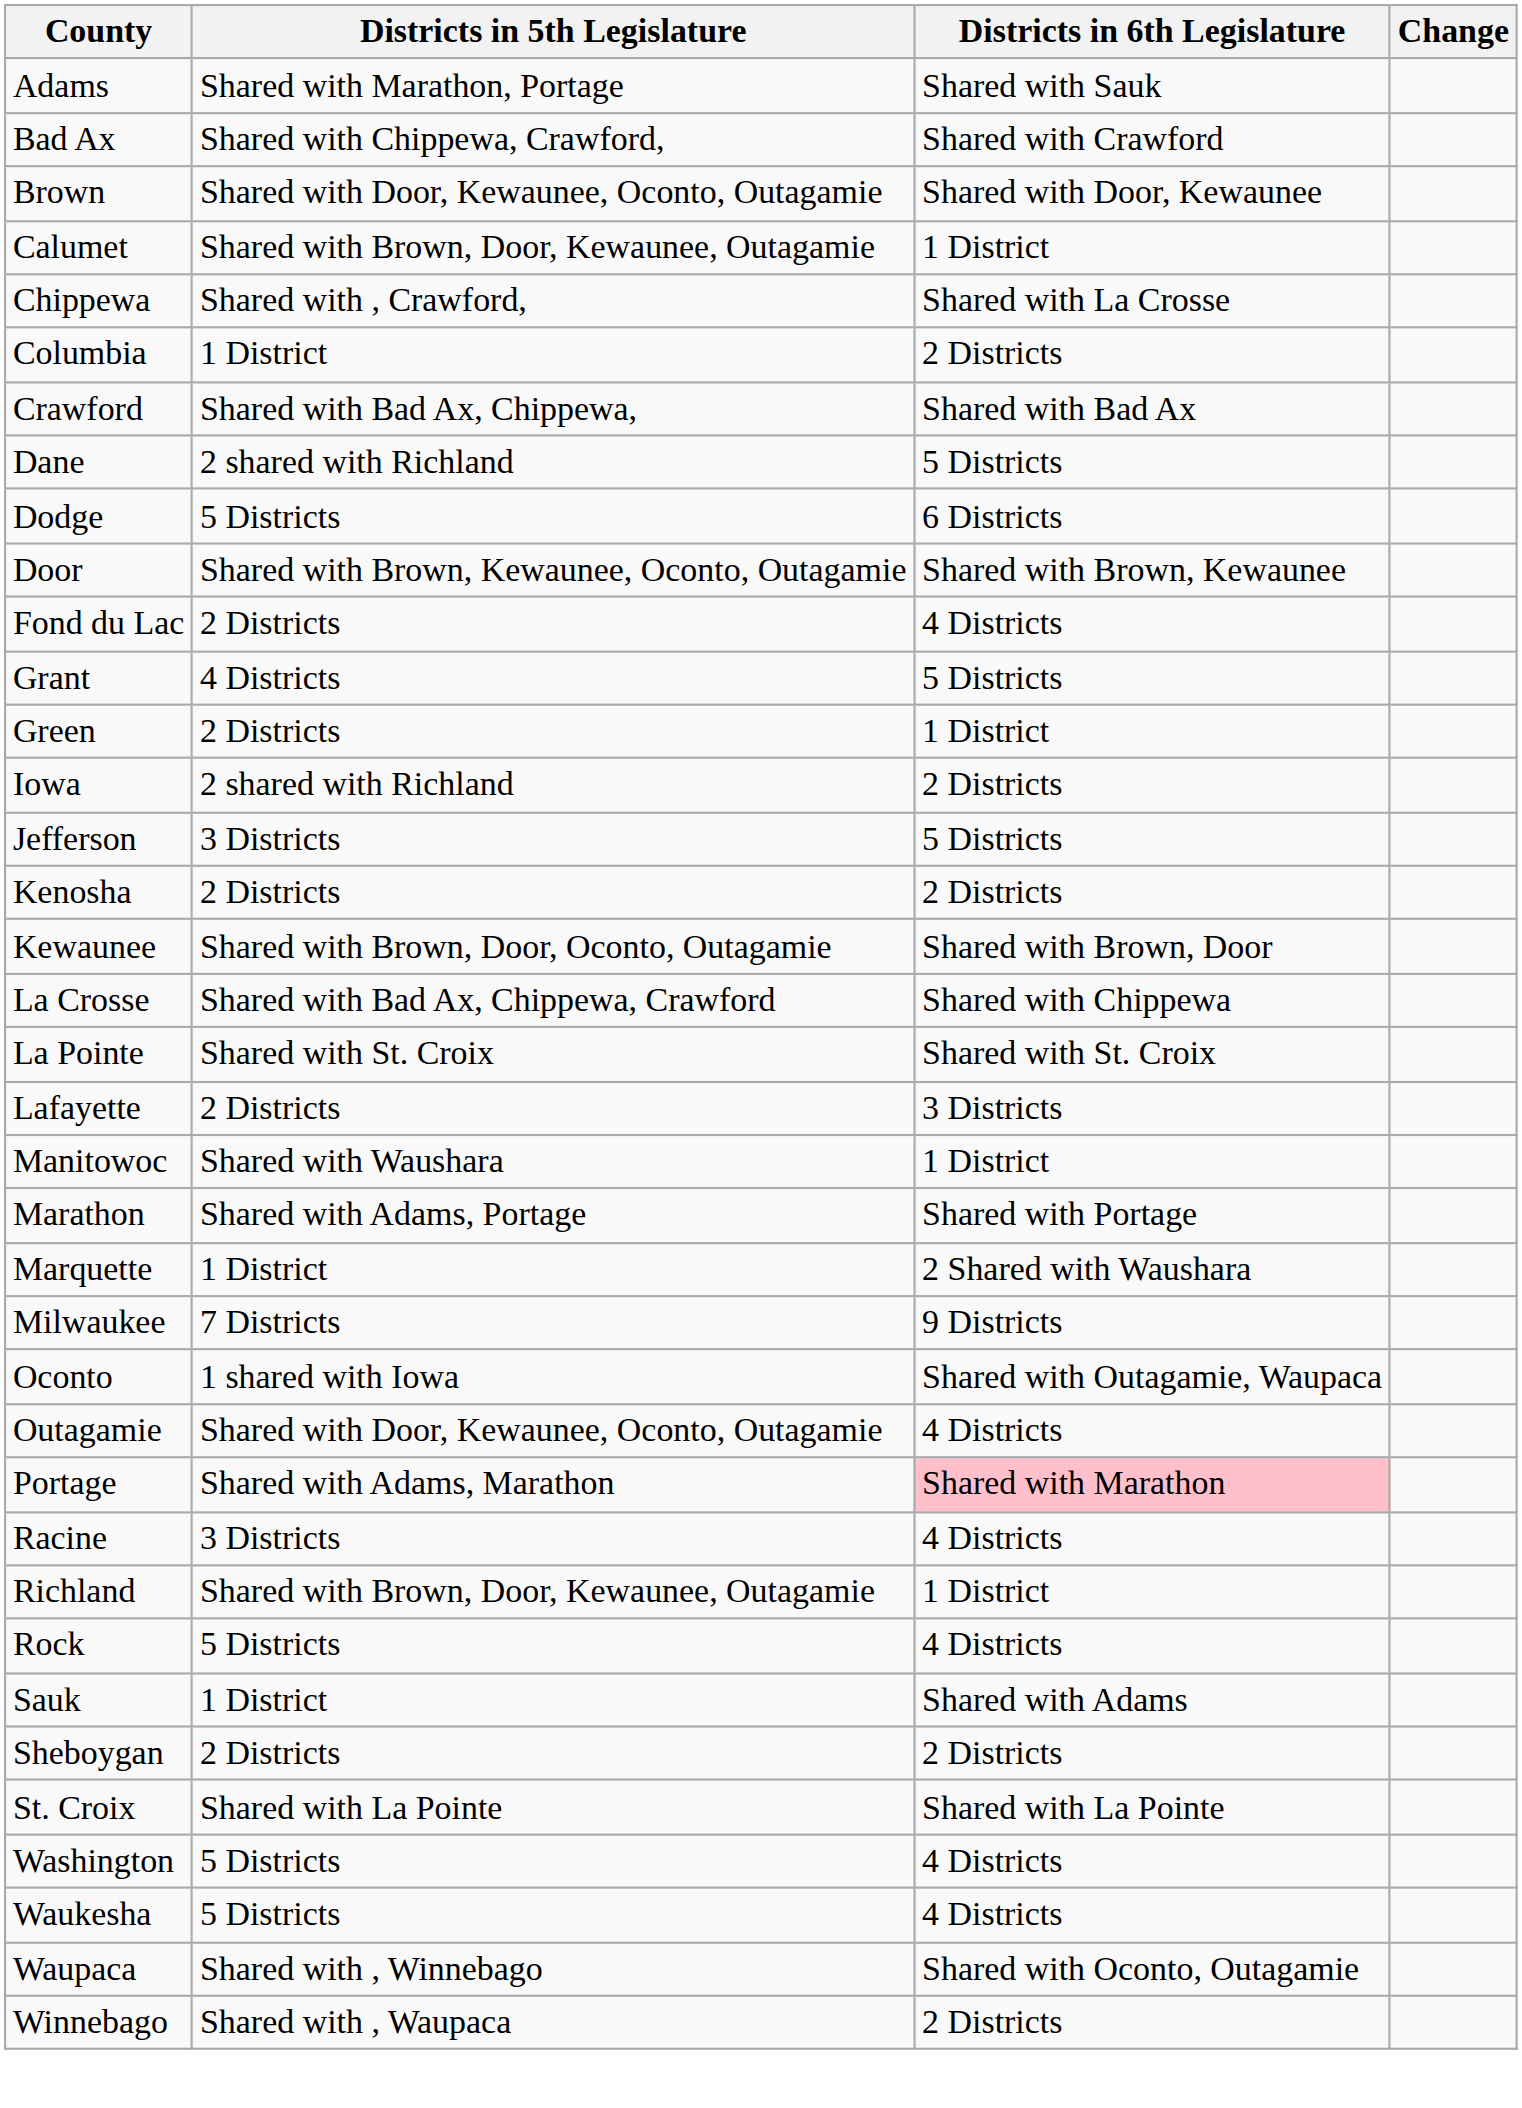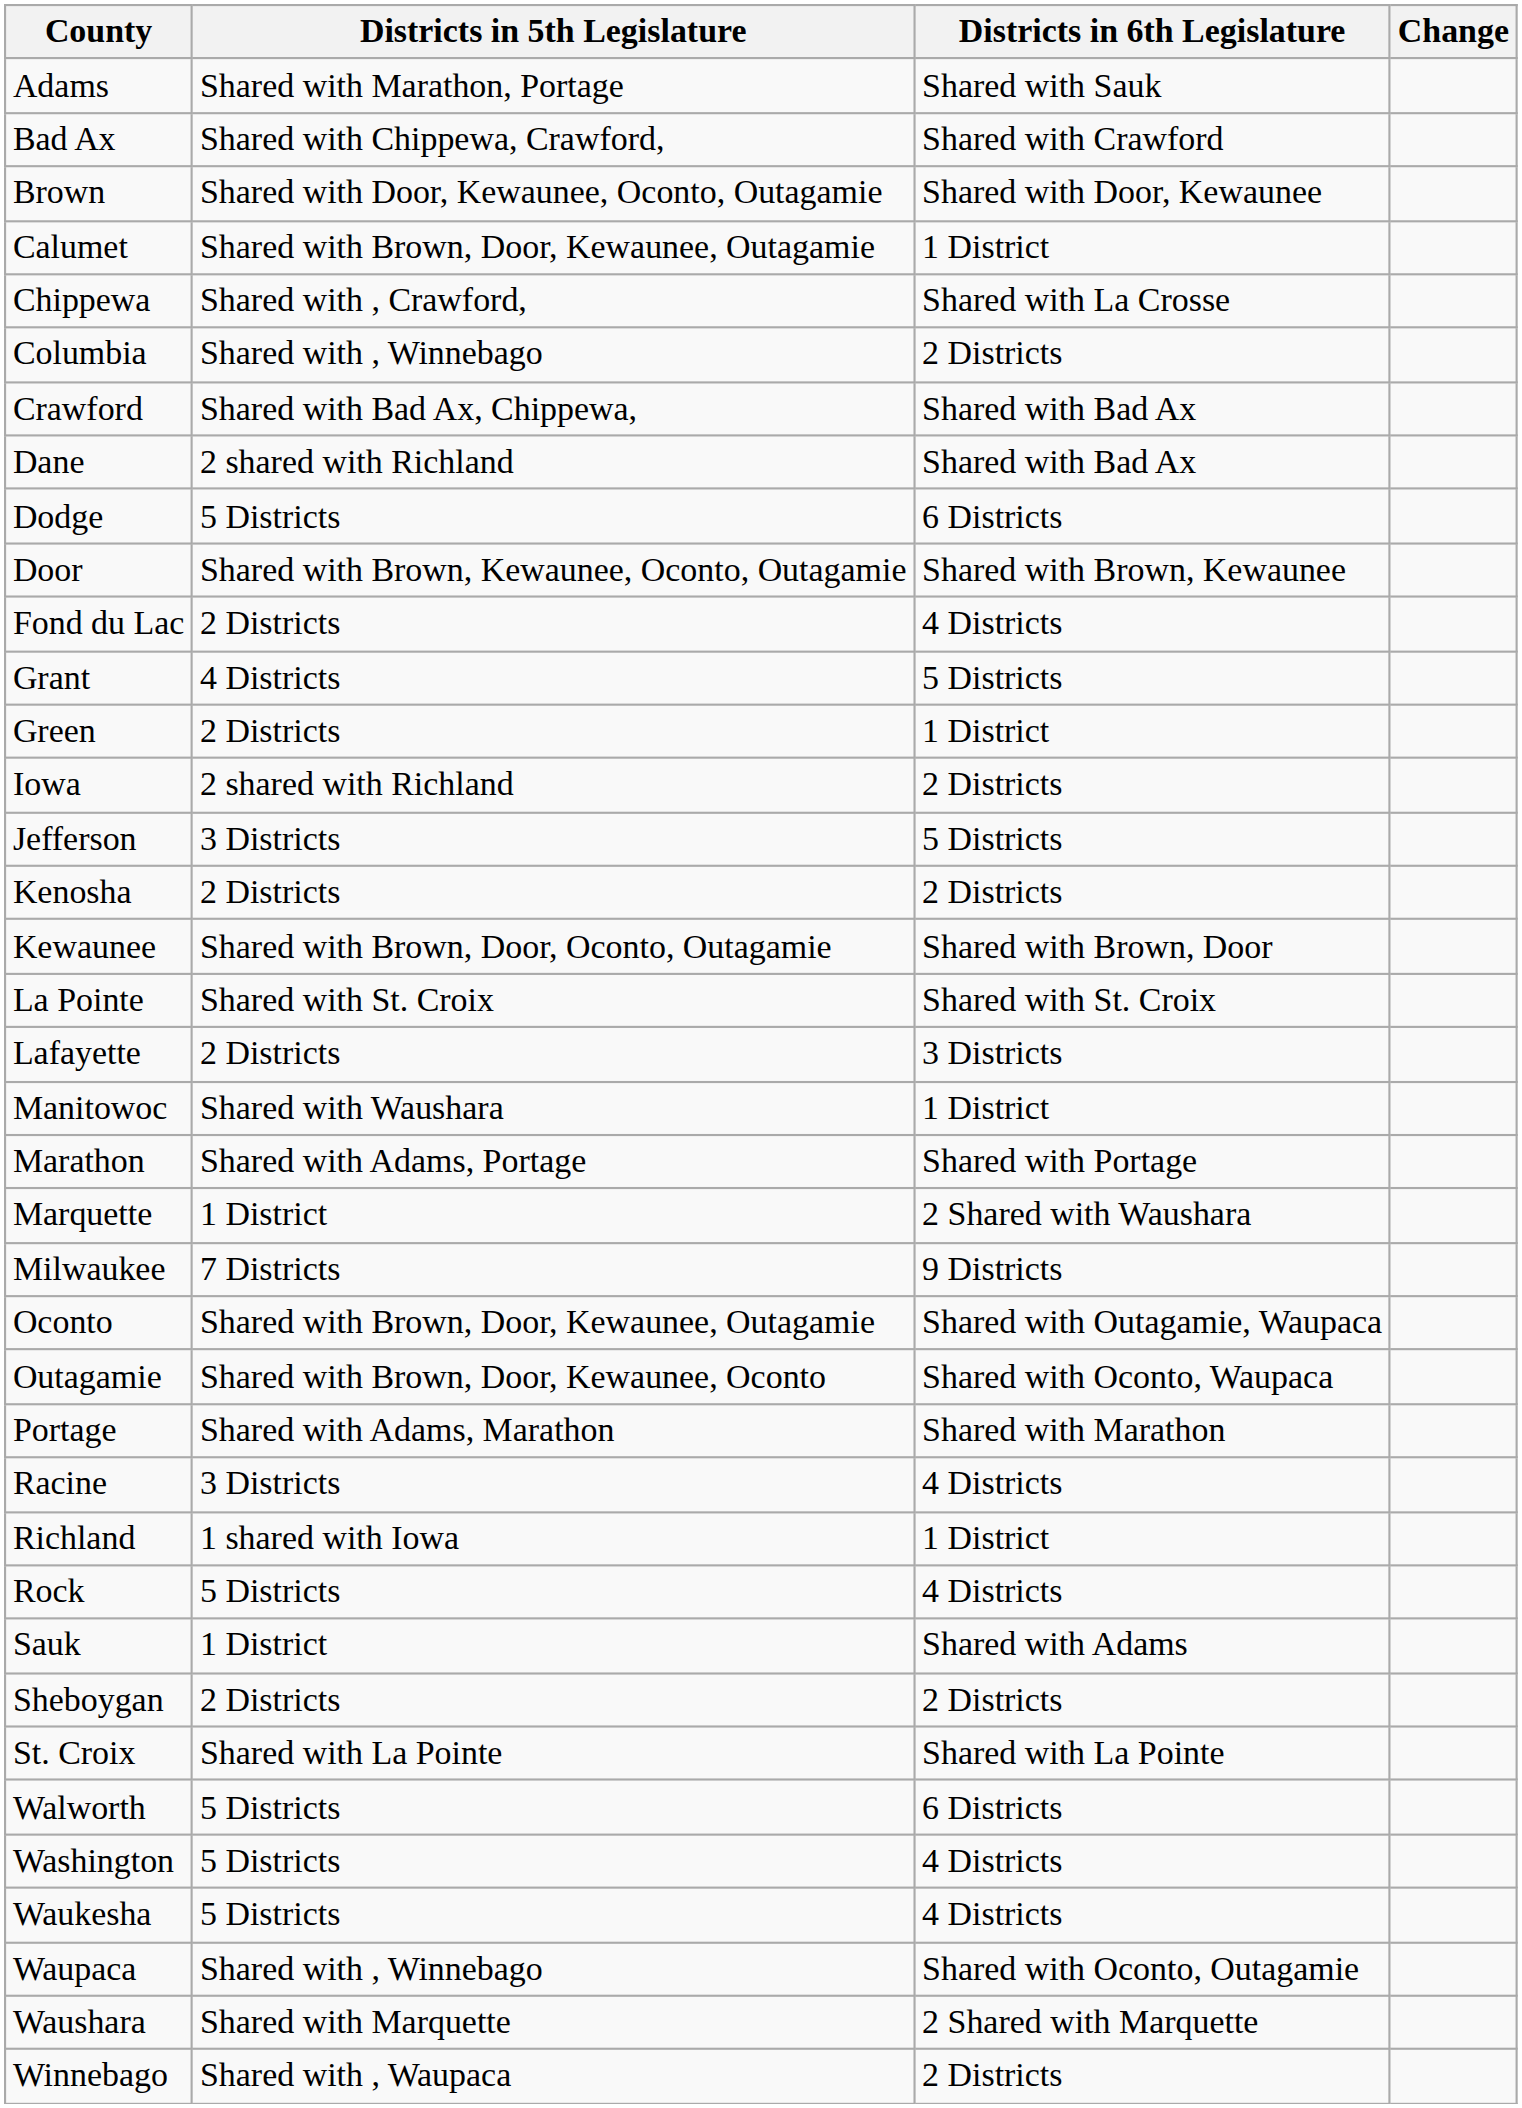Columbia | Districts in 5th Legislature: 1 District -> Shared with , Winnebago
Dane | Districts in 6th Legislature: 5 Districts -> Shared with Bad Ax
- row: La Crosse | Shared with Bad Ax, Chippewa, Crawford | Shared with Chippewa
Oconto | Districts in 5th Legislature: 1 shared with Iowa -> Shared with Brown, Door, Kewaunee, Outagamie
Outagamie | Districts in 5th Legislature: Shared with Door, Kewaunee, Oconto, Outagamie -> Shared with Brown, Door, Kewaunee, Oconto
Outagamie | Districts in 6th Legislature: 4 Districts -> Shared with Oconto, Waupaca
Portage | Districts in 6th Legislature: pink background -> no background
Richland | Districts in 5th Legislature: Shared with Brown, Door, Kewaunee, Outagamie -> 1 shared with Iowa
+ row: Walworth | 5 Districts | 6 Districts
+ row: Waushara | Shared with Marquette | 2 Shared with Marquette
